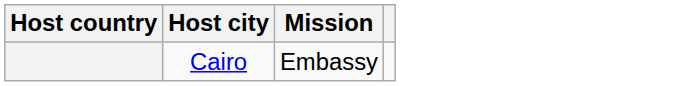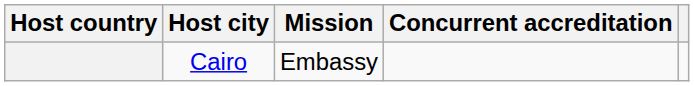+ column: Concurrent accreditation
